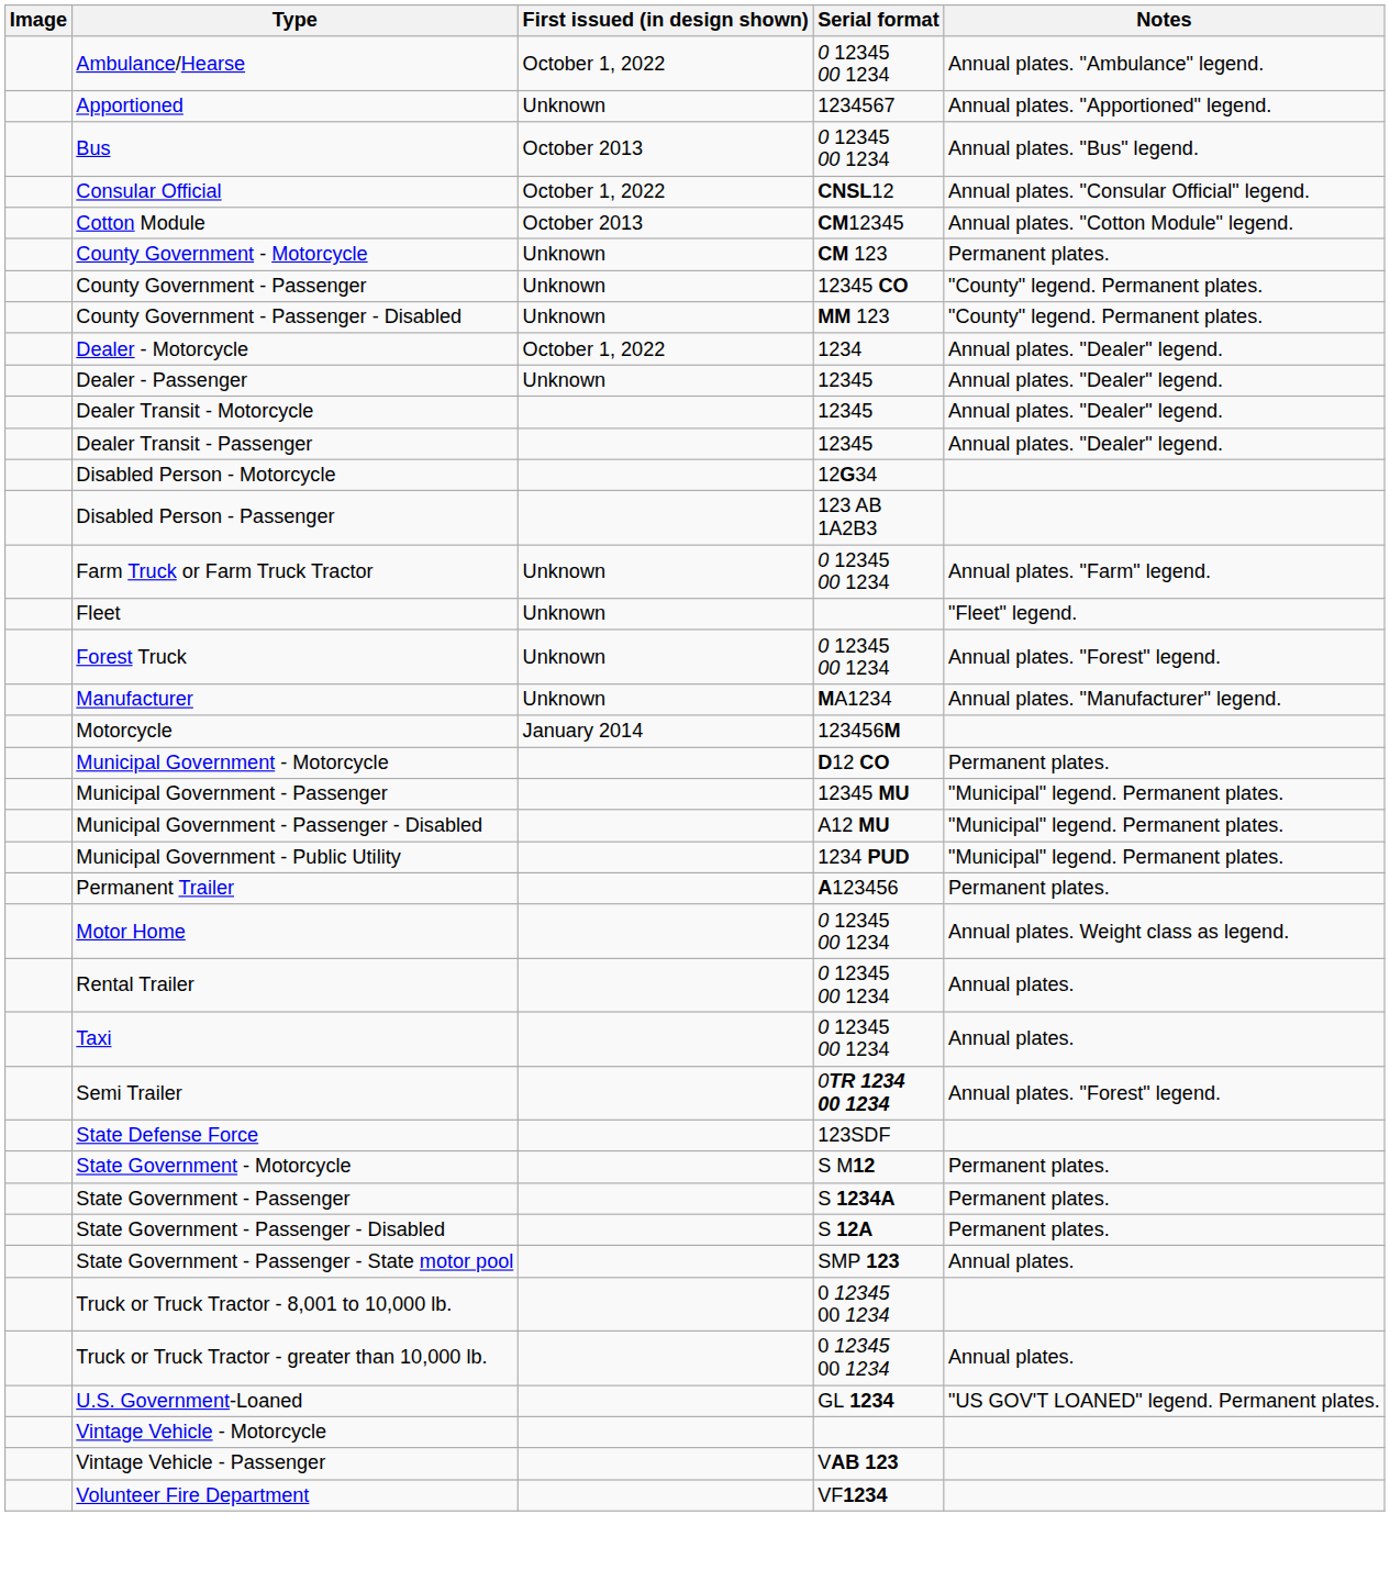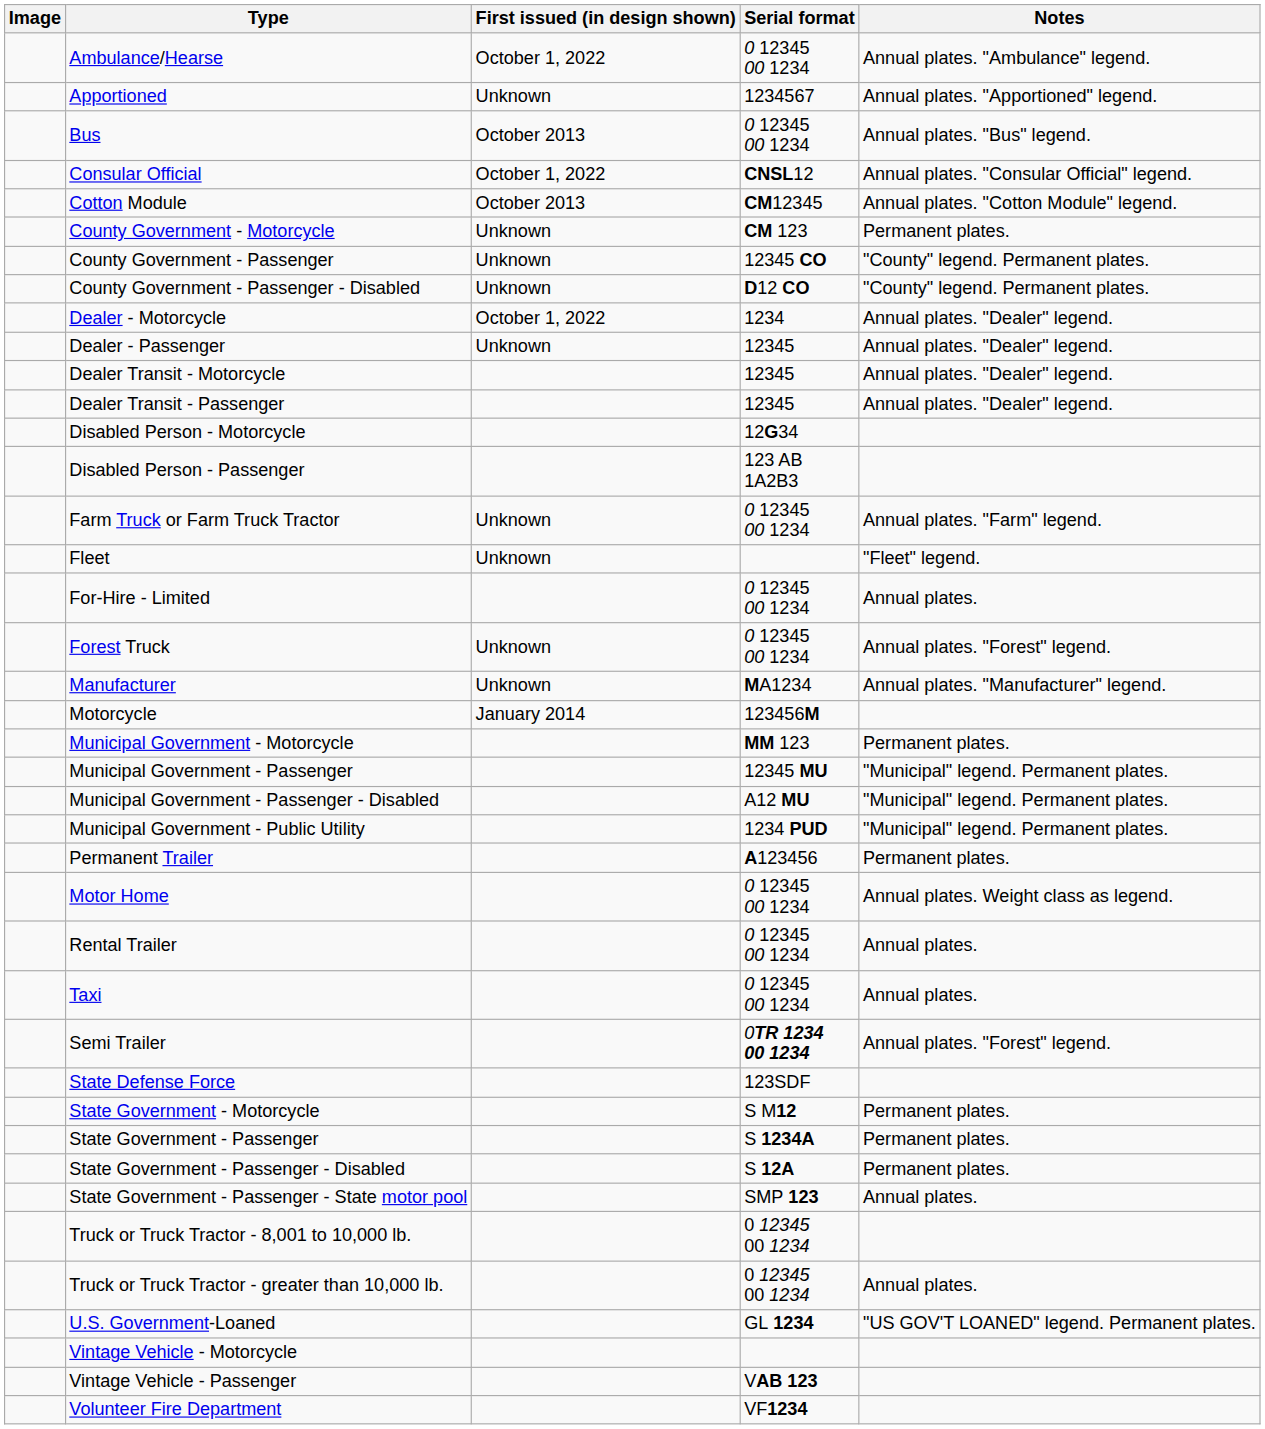County Government - Passenger - Disabled | Serial format: MM 123 -> D12 CO
+ row: For-Hire - Limited | 0 12345 00 1234 | Annual plates.
Municipal Government - Motorcycle | Serial format: D12 CO -> MM 123
